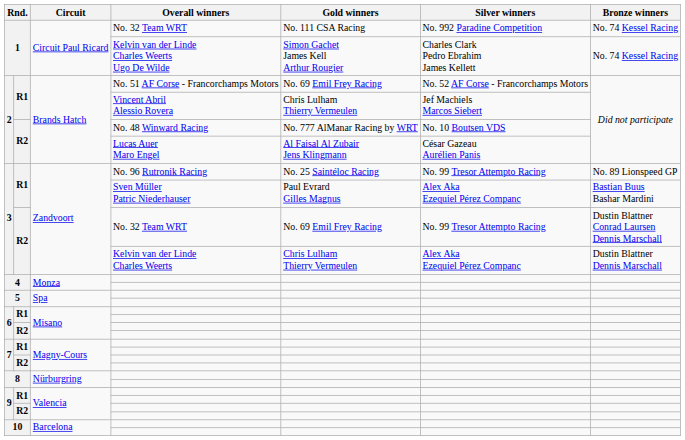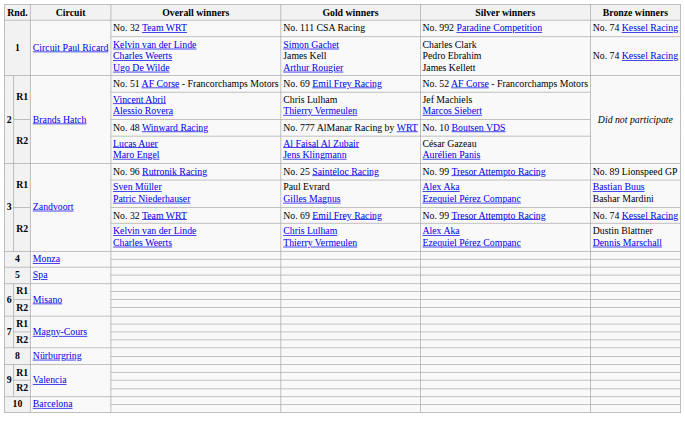3 / No. 32 Team WRT | Bronze winners: Dustin Blattner Conrad Laursen Dennis Marschall -> No. 74 Kessel Racing
